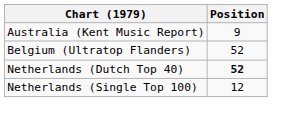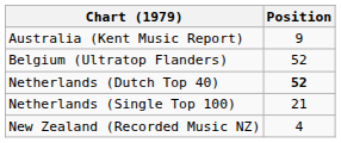Netherlands (Single Top 100) | Position: 12 -> 21
+ row: New Zealand (Recorded Music NZ) | 4
